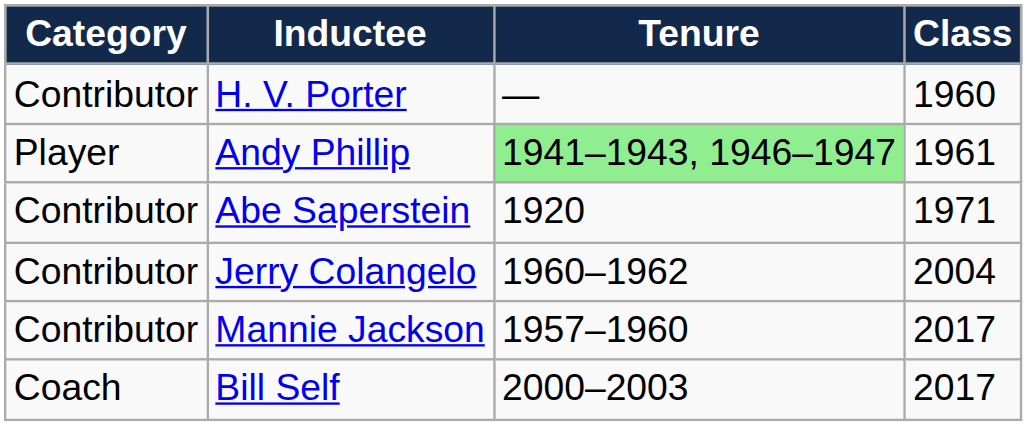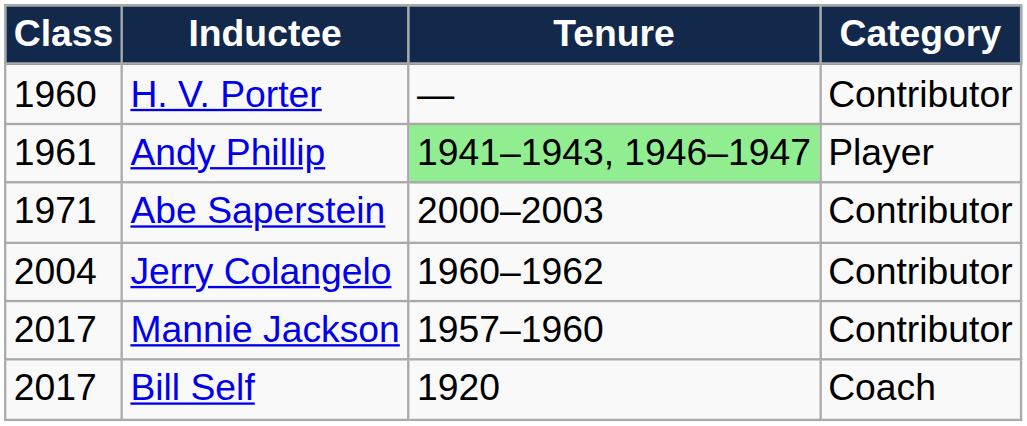columns swapped: Class <-> Category
Abe Saperstein | Tenure: 1920 -> 2000–2003
Bill Self | Tenure: 2000–2003 -> 1920
